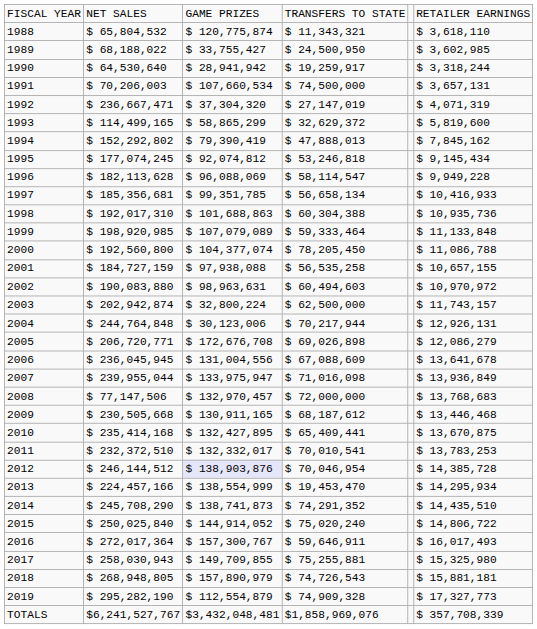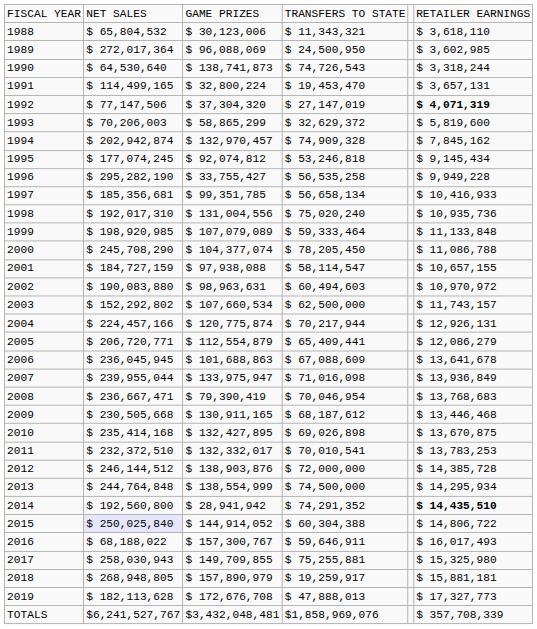1988 | column 3: $ 120,775,874 -> $ 30,123,006
1989 | column 2: $ 68,188,022 -> $ 272,017,364
1989 | column 3: $ 33,755,427 -> $ 96,088,069
1990 | column 3: $ 28,941,942 -> $ 138,741,873
1990 | column 4: $ 19,259,917 -> $ 74,726,543
1991 | column 2: $ 70,206,003 -> $ 114,499,165
1991 | column 3: $ 107,660,534 -> $ 32,800,224
1991 | column 4: $ 74,500,000 -> $ 19,453,470
1992 | column 2: $ 236,667,471 -> $ 77,147,506
1992 | column 6: normal -> bold
1993 | column 2: $ 114,499,165 -> $ 70,206,003
1994 | column 2: $ 152,292,802 -> $ 202,942,874
1994 | column 3: $ 79,390,419 -> $ 132,970,457
1994 | column 4: $ 47,888,013 -> $ 74,909,328
1996 | column 2: $ 182,113,628 -> $ 295,282,190
1996 | column 3: $ 96,088,069 -> $ 33,755,427
1996 | column 4: $ 58,114,547 -> $ 56,535,258
1998 | column 3: $ 101,688,863 -> $ 131,004,556
1998 | column 4: $ 60,304,388 -> $ 75,020,240
2000 | column 2: $ 192,560,800 -> $ 245,708,290
2001 | column 4: $ 56,535,258 -> $ 58,114,547
2003 | column 2: $ 202,942,874 -> $ 152,292,802
2003 | column 3: $ 32,800,224 -> $ 107,660,534
2004 | column 2: $ 244,764,848 -> $ 224,457,166
2004 | column 3: $ 30,123,006 -> $ 120,775,874
2005 | column 3: $ 172,676,708 -> $ 112,554,879
2005 | column 4: $ 69,026,898 -> $ 65,409,441
2006 | column 3: $ 131,004,556 -> $ 101,688,863
2008 | column 2: $ 77,147,506 -> $ 236,667,471
2008 | column 3: $ 132,970,457 -> $ 79,390,419
2008 | column 4: $ 72,000,000 -> $ 70,046,954
2010 | column 4: $ 65,409,441 -> $ 69,026,898
2012 | column 3: lavender background -> no background
2012 | column 4: $ 70,046,954 -> $ 72,000,000
2013 | column 2: $ 224,457,166 -> $ 244,764,848
2013 | column 4: $ 19,453,470 -> $ 74,500,000
2014 | column 2: $ 245,708,290 -> $ 192,560,800
2014 | column 3: $ 138,741,873 -> $ 28,941,942
2014 | column 6: normal -> bold
2015 | column 2: no background -> lavender background
2015 | column 4: $ 75,020,240 -> $ 60,304,388
2016 | column 2: $ 272,017,364 -> $ 68,188,022
2018 | column 4: $ 74,726,543 -> $ 19,259,917
2019 | column 2: $ 295,282,190 -> $ 182,113,628
2019 | column 3: $ 112,554,879 -> $ 172,676,708
2019 | column 4: $ 74,909,328 -> $ 47,888,013
